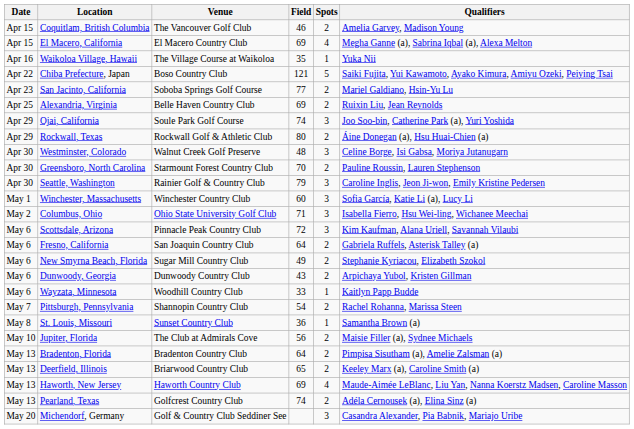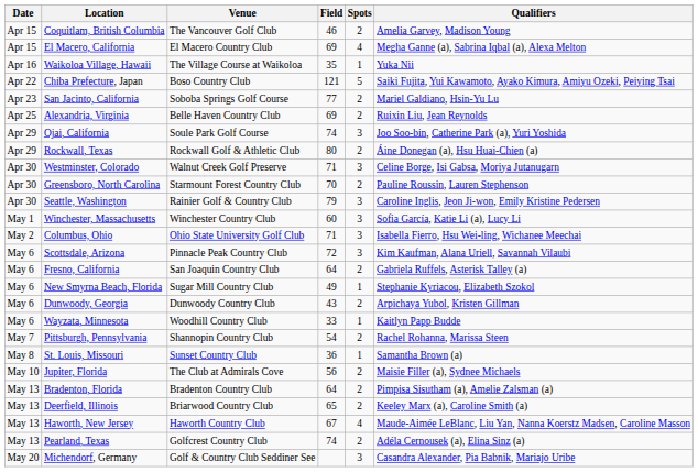Westminster, Colorado | Field: 48 -> 71
New Smyrna Beach, Florida | Spots: 2 -> 1
Haworth, New Jersey | Field: 69 -> 67
